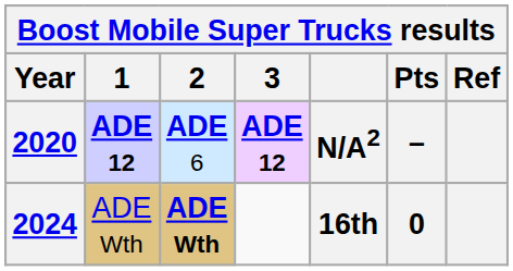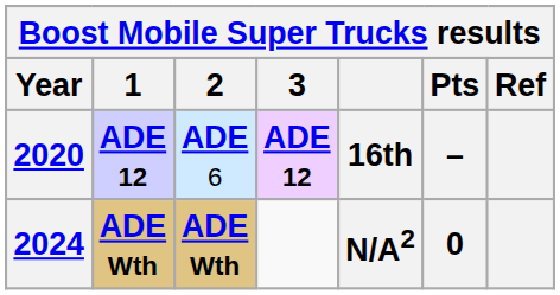2020 | column 5: N/A2 -> 16th
2024 | 1: normal -> bold
2024 | column 5: 16th -> N/A2
